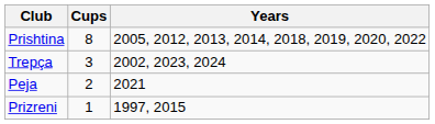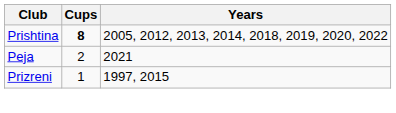Prishtina | Cups: normal -> bold
- row: Trepça | 3 | 2002, 2023, 2024
